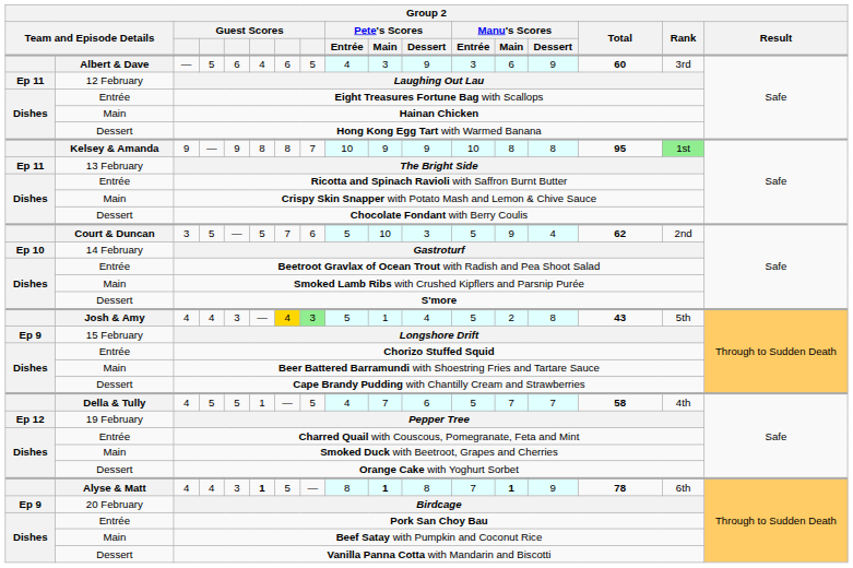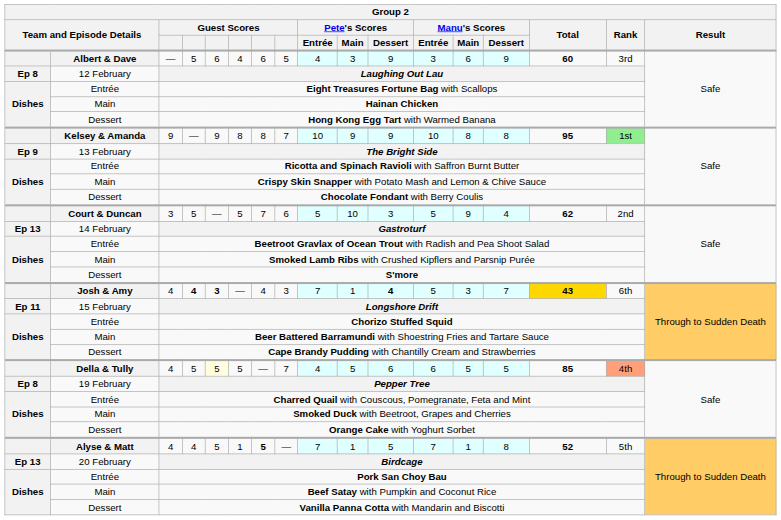Laughing Out Lau | column 1: Ep 11 -> Ep 8
The Bright Side | column 1: Ep 11 -> Ep 9
Gastroturf | column 1: Ep 10 -> Ep 13
Josh & Amy / 4 | column 4: normal -> bold
Josh & Amy / 4 | column 5: normal -> bold
Josh & Amy / 4 | column 7: gold background -> no background
Josh & Amy / 4 | column 8: lightgreen background -> no background
Josh & Amy / 4 | Pete's Scores / Entrée: 5 -> 7
Josh & Amy / 4 | Pete's Scores / Dessert: normal -> bold
Josh & Amy / 4 | Manu's Scores / Main: 2 -> 3
Josh & Amy / 4 | Manu's Scores / Dessert: 8 -> 7
Josh & Amy / 4 | Total: no background -> gold background
Josh & Amy / 4 | Rank: 5th -> 6th
Longshore Drift | column 1: Ep 9 -> Ep 11
Della & Tully / 4 | column 5: no background -> lightyellow background
Della & Tully / 4 | column 6: 1 -> 5
Della & Tully / 4 | column 8: 5 -> 7
Della & Tully / 4 | Pete's Scores / Main: 7 -> 5
Della & Tully / 4 | Manu's Scores / Entrée: 5 -> 6
Della & Tully / 4 | Manu's Scores / Main: 7 -> 5
Della & Tully / 4 | Manu's Scores / Dessert: 7 -> 5
Della & Tully / 4 | Total: 58 -> 85
Della & Tully / 4 | Rank: no background -> lightsalmon background
Pepper Tree | column 1: Ep 12 -> Ep 8
Alyse & Matt / 4 | column 5: 3 -> 5
Alyse & Matt / 4 | column 6: bold -> normal
Alyse & Matt / 4 | column 7: normal -> bold
Alyse & Matt / 4 | Pete's Scores / Entrée: 8 -> 7
Alyse & Matt / 4 | Pete's Scores / Main: bold -> normal
Alyse & Matt / 4 | Pete's Scores / Dessert: 8 -> 5
Alyse & Matt / 4 | Manu's Scores / Main: bold -> normal
Alyse & Matt / 4 | Manu's Scores / Dessert: 9 -> 8
Alyse & Matt / 4 | Total: 78 -> 52
Alyse & Matt / 4 | Rank: 6th -> 5th
Birdcage | column 1: Ep 9 -> Ep 13
